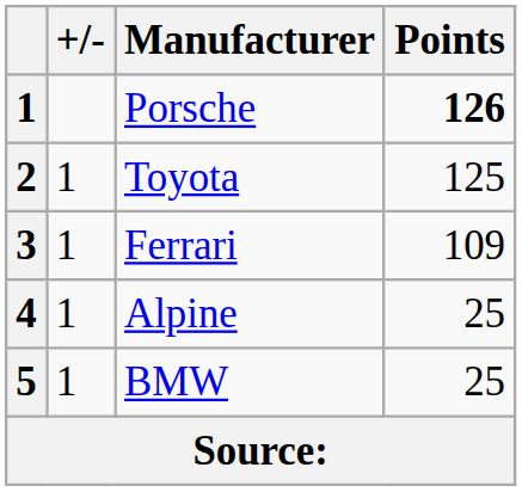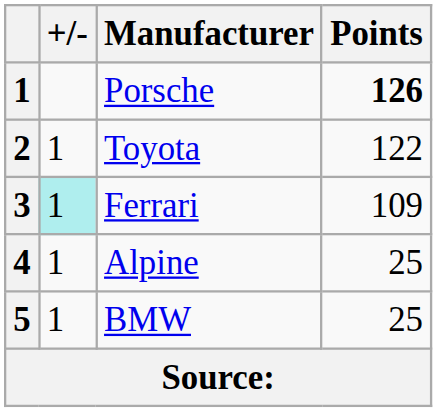Toyota | Points: 125 -> 122
Ferrari | +/-: no background -> paleturquoise background
